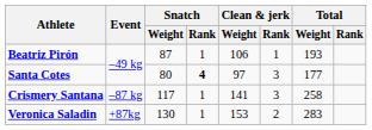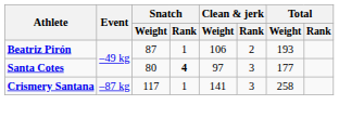Beatriz Pirón | Clean & jerk / Rank: 1 -> 2
- row: Veronica Saladin | +87kg | 130 | 1 | 153 | 2 | 283
